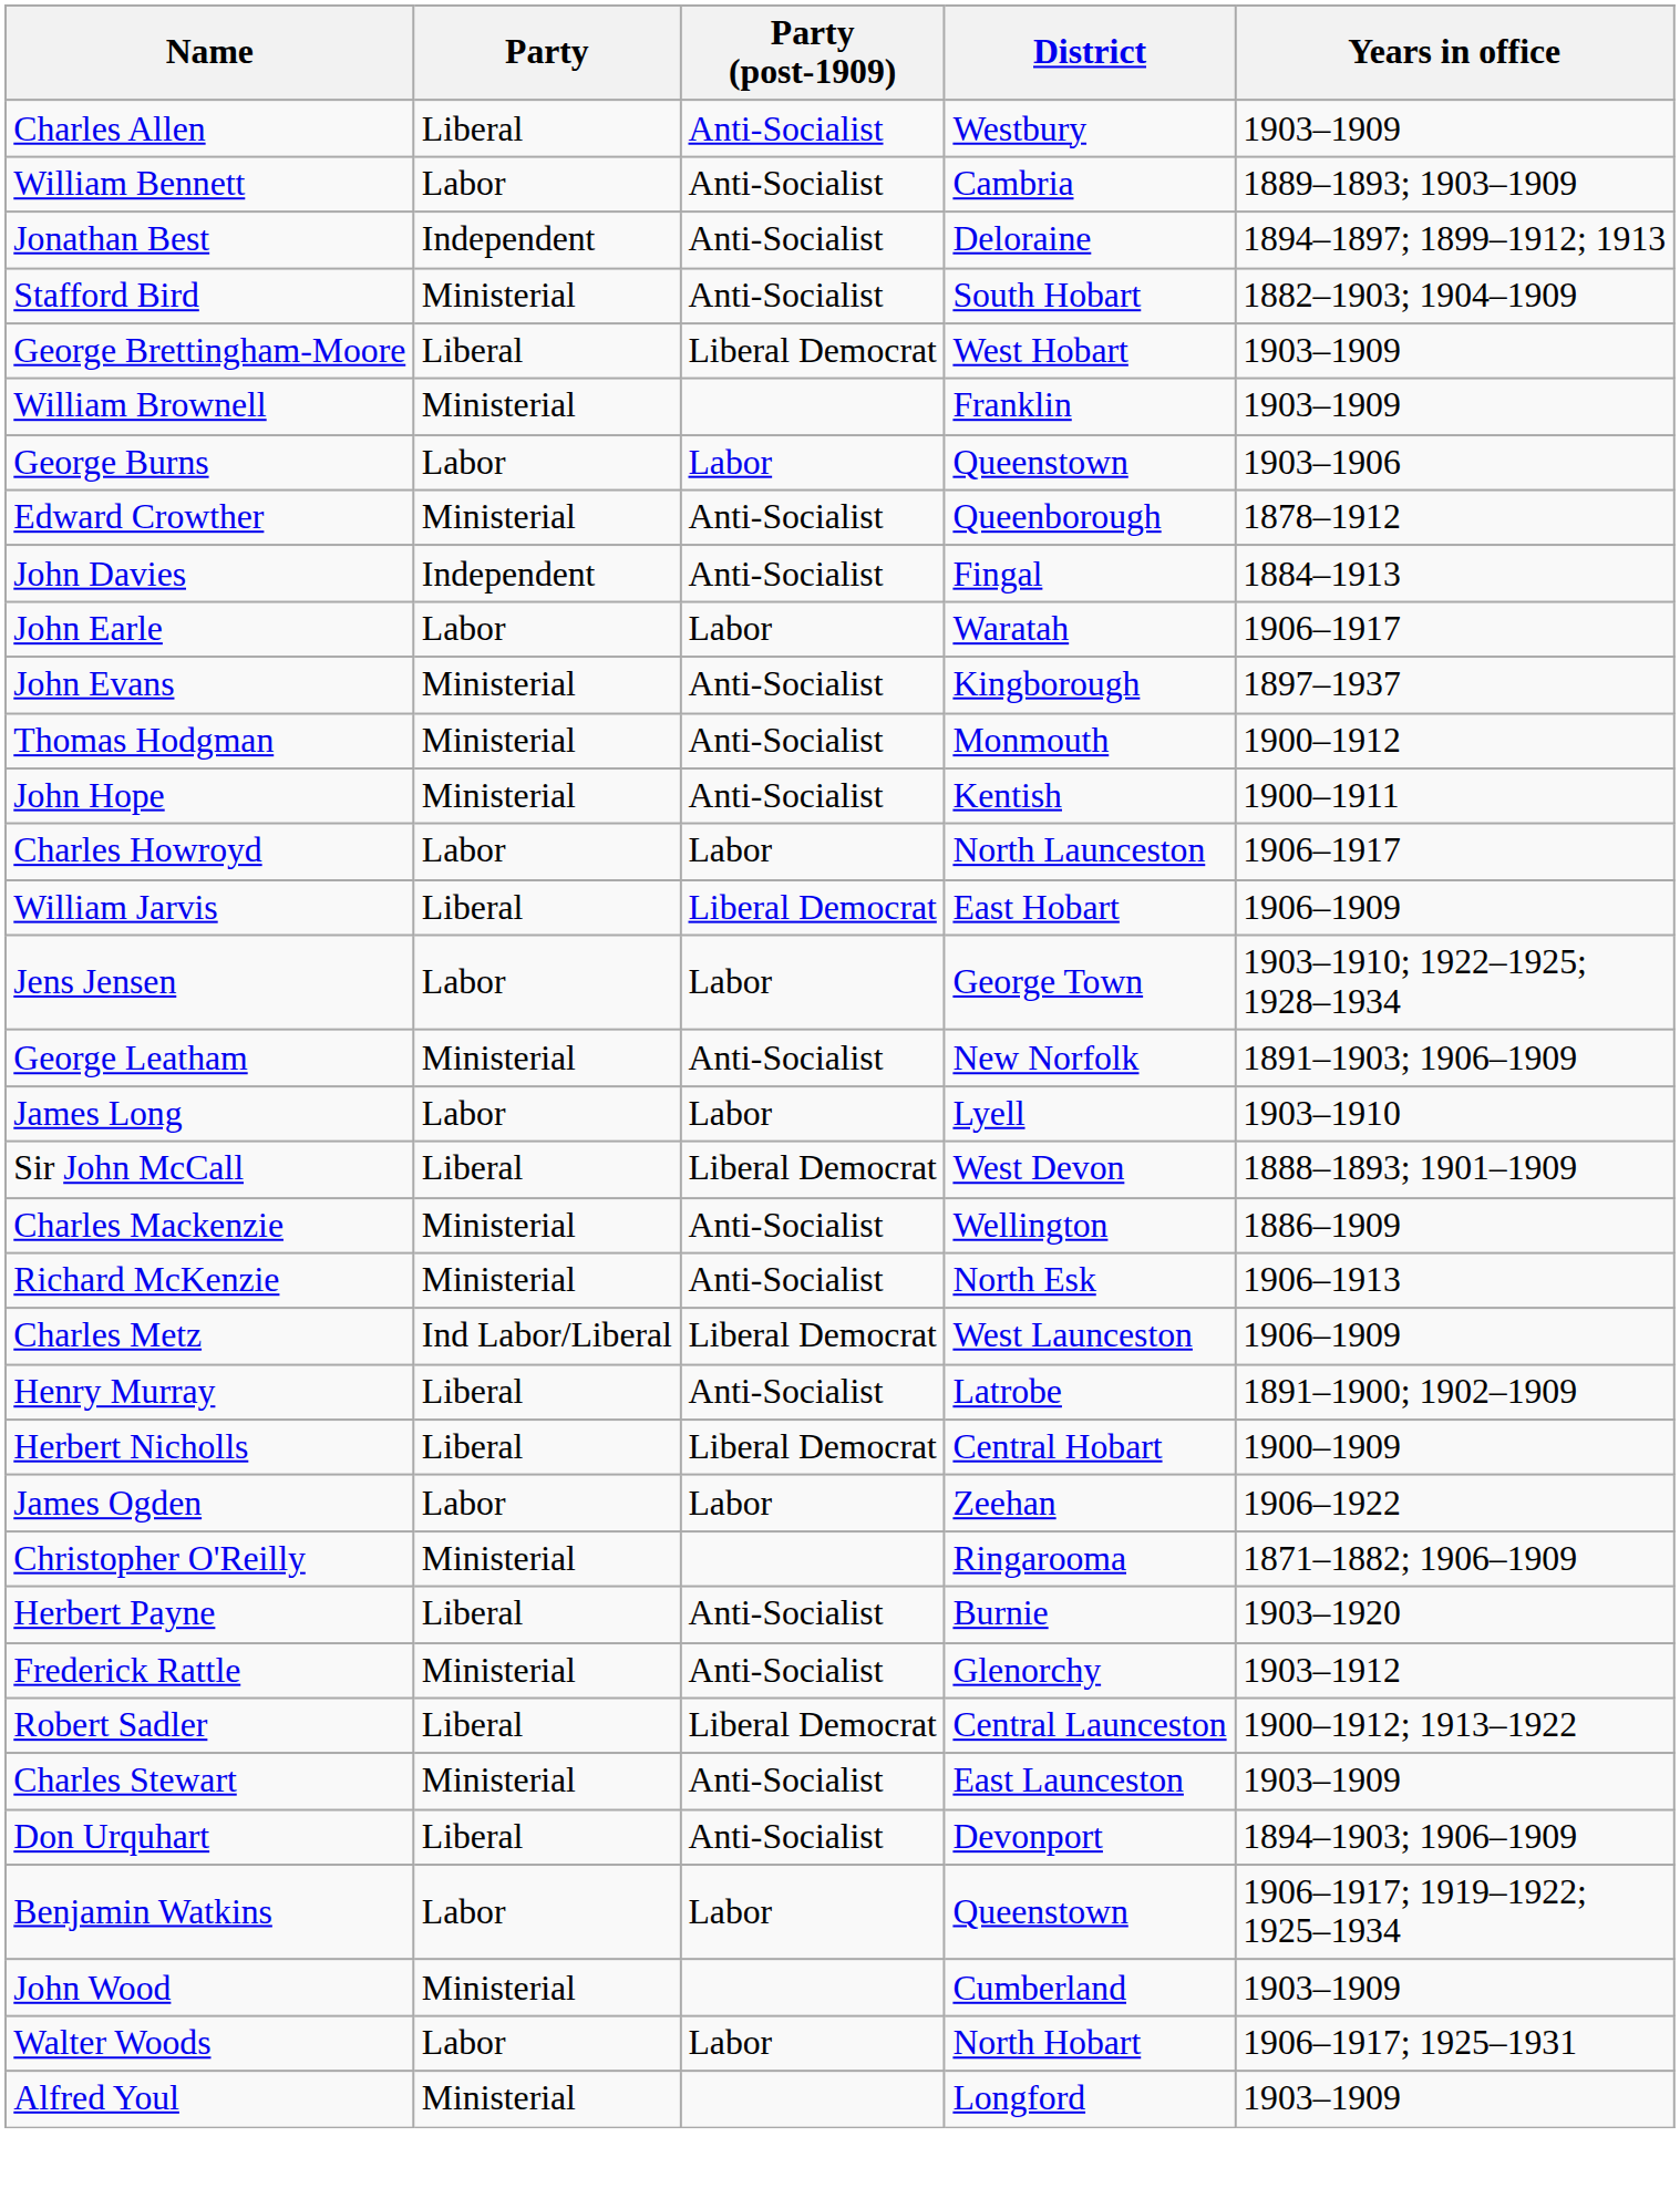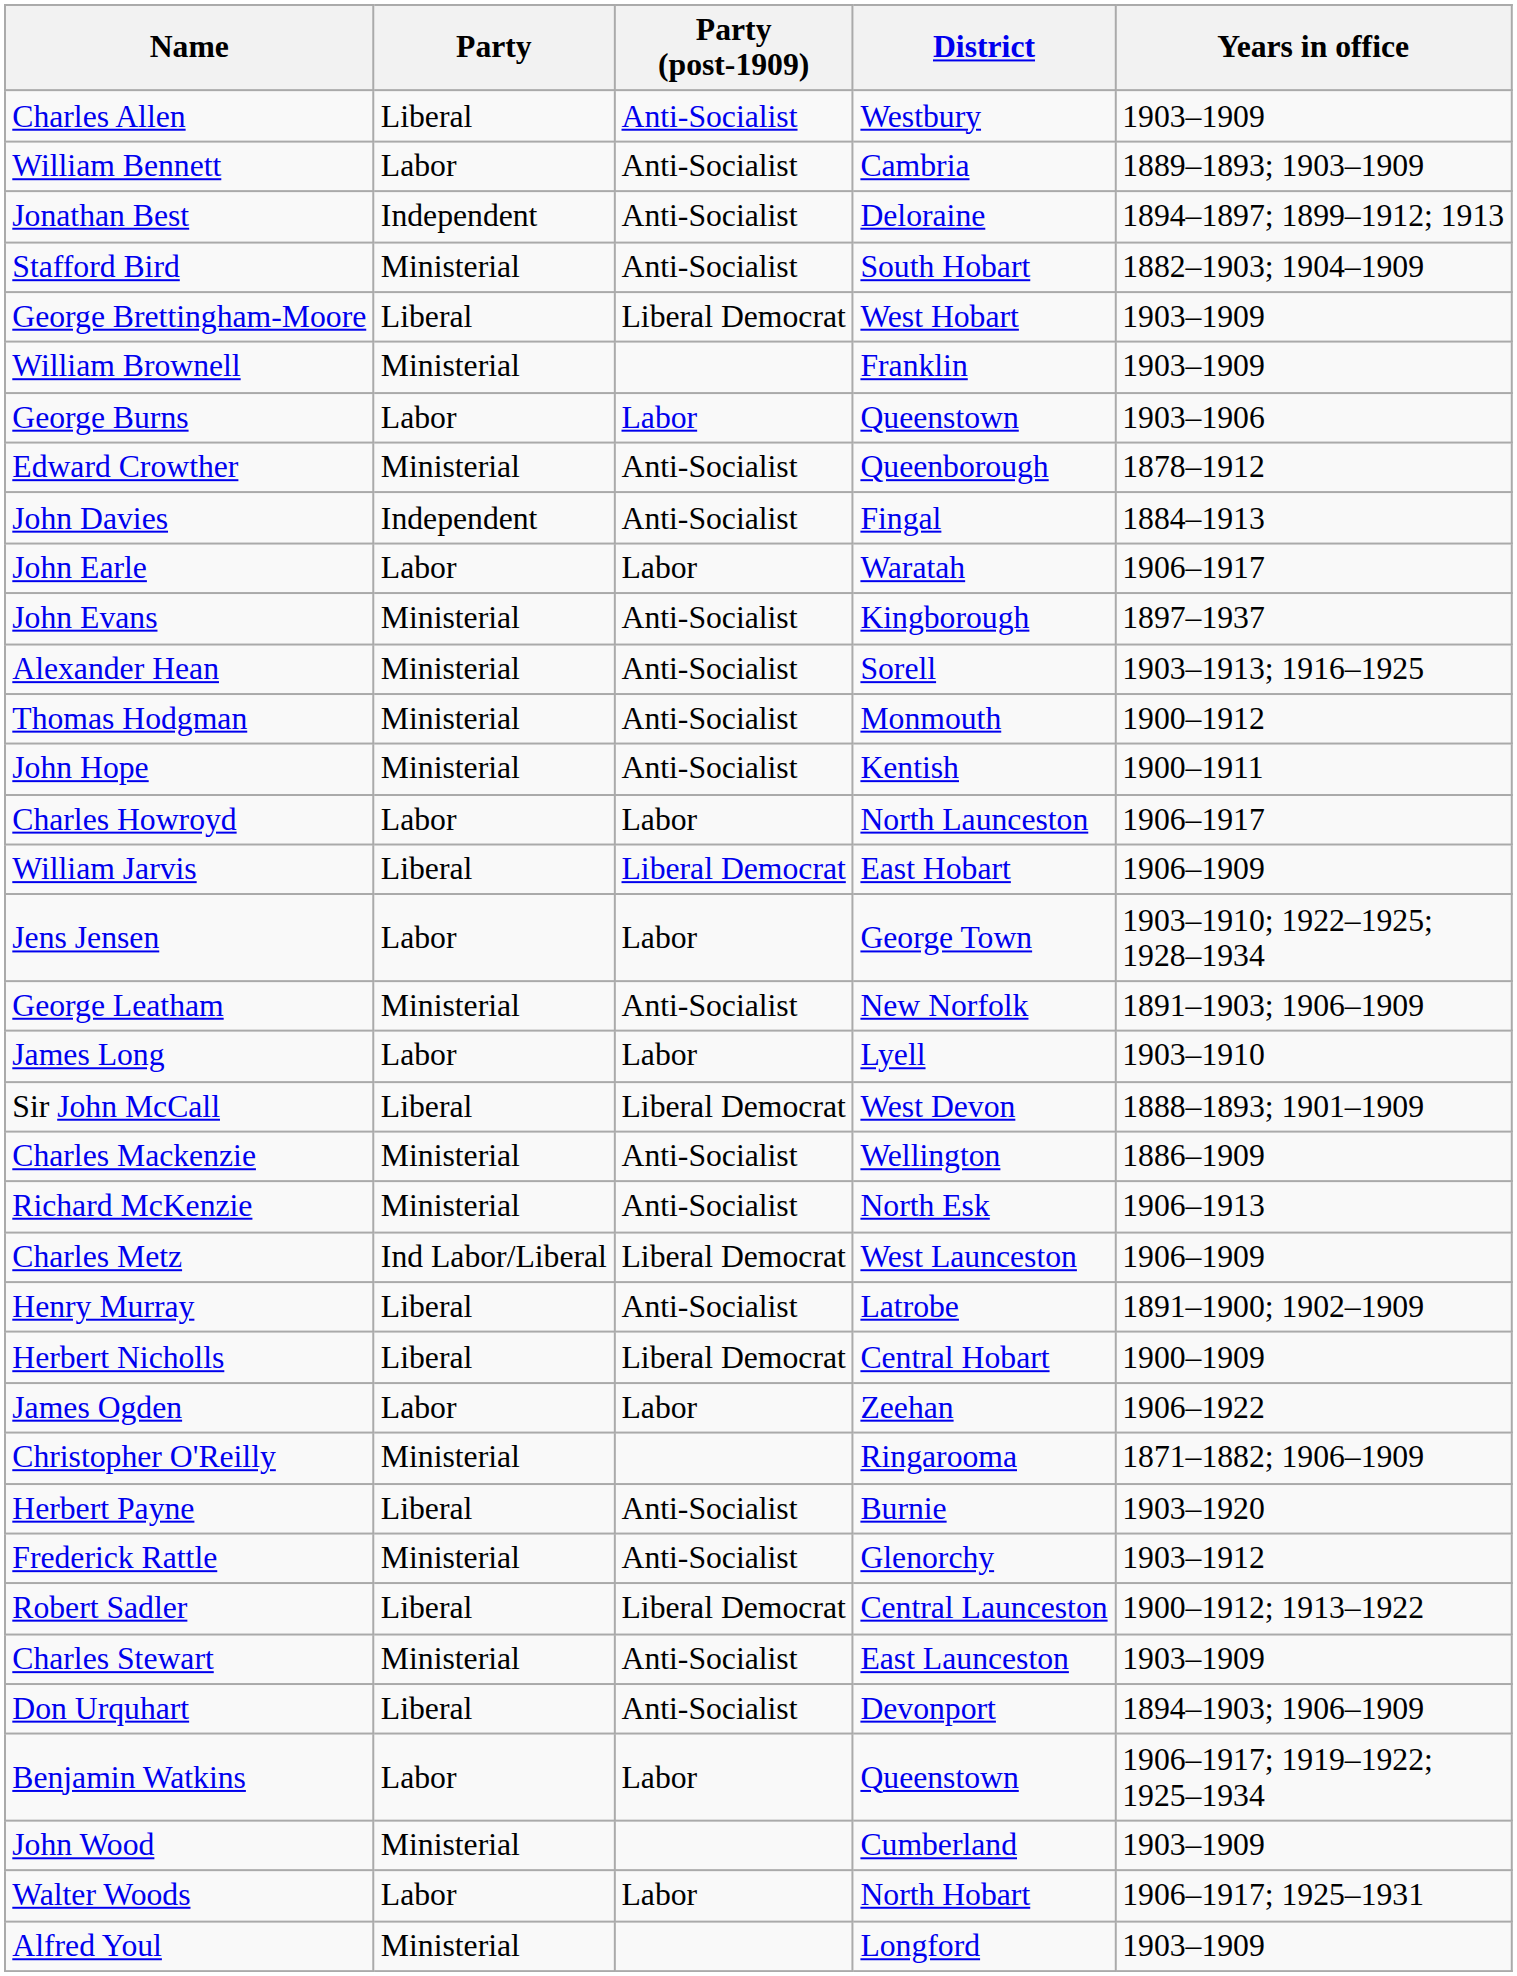+ row: Alexander Hean | Ministerial | Anti-Socialist | Sorell | 1903–1913; 1916–1925
